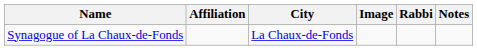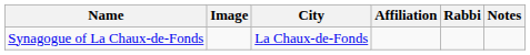columns swapped: Image <-> Affiliation
